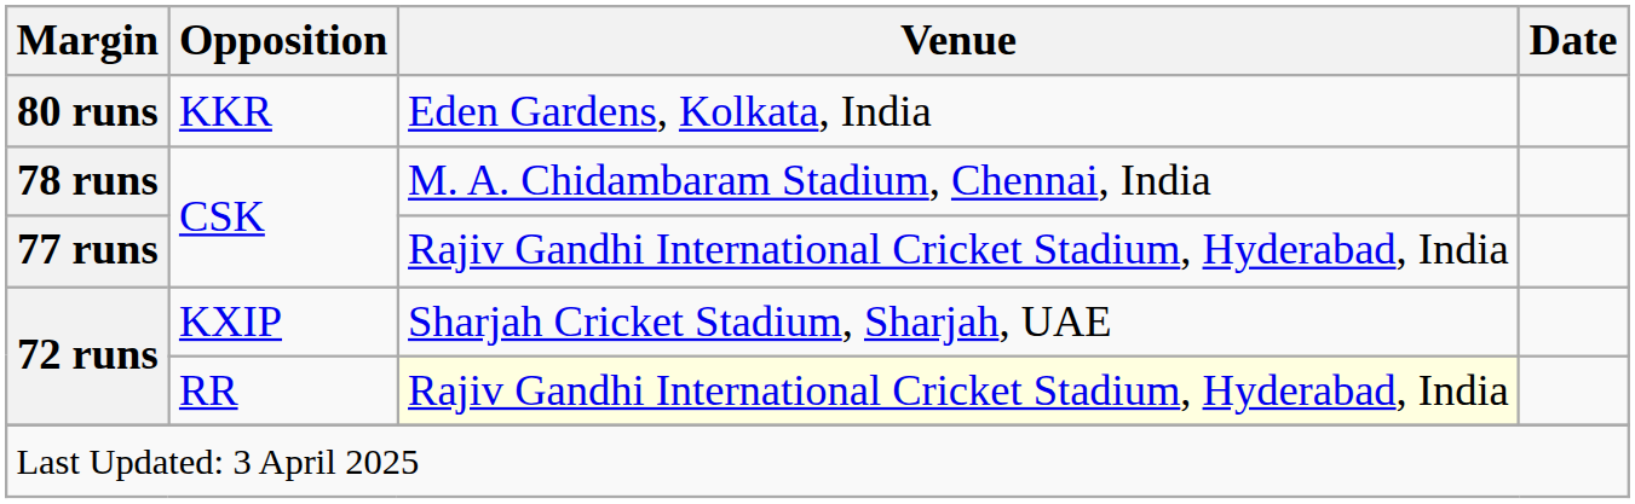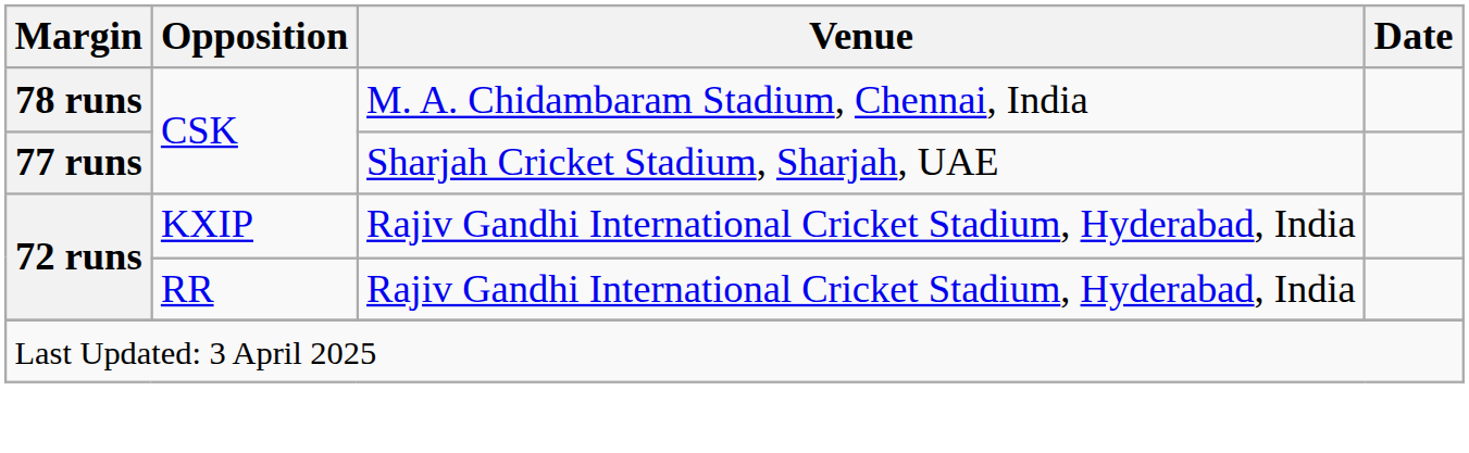- row: 80 runs | KKR | Eden Gardens, Kolkata, India
77 runs | Venue: Rajiv Gandhi International Cricket Stadium, Hyderabad, India -> Sharjah Cricket Stadium, Sharjah, UAE
72 runs / KXIP | Venue: Sharjah Cricket Stadium, Sharjah, UAE -> Rajiv Gandhi International Cricket Stadium, Hyderabad, India
72 runs / RR | Venue: lightyellow background -> no background
